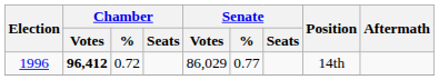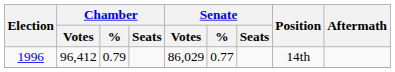1996 | Chamber / Votes: bold -> normal
1996 | Chamber / %: 0.72 -> 0.79
